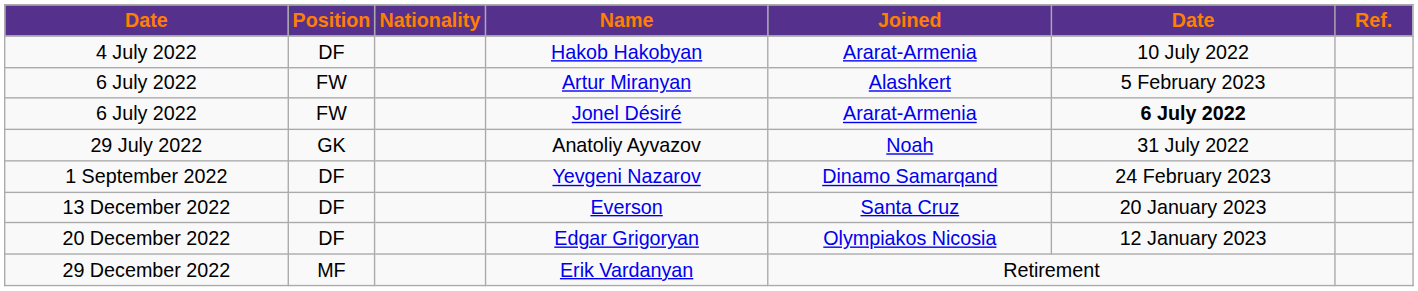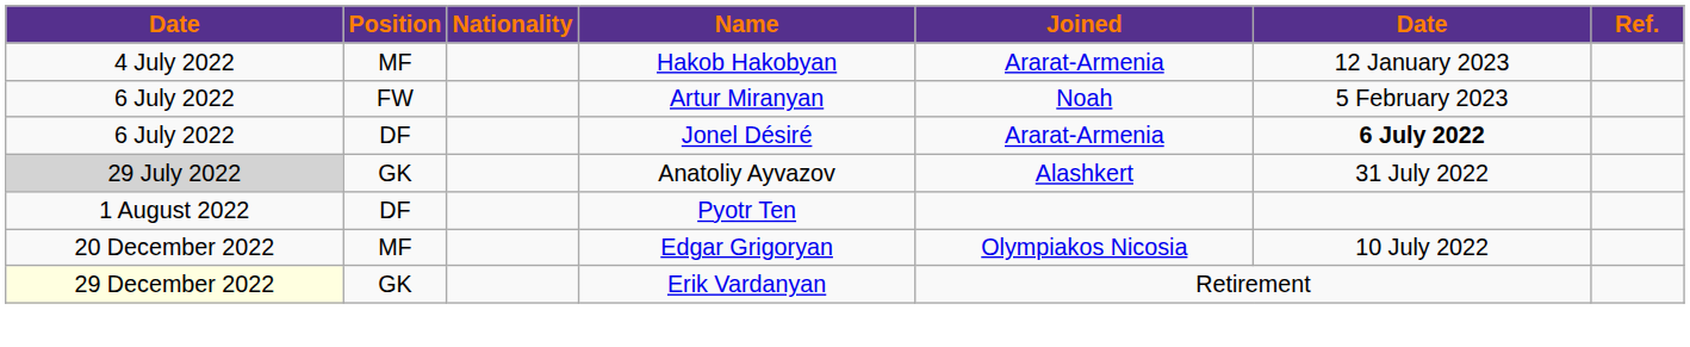Hakob Hakobyan | Position: DF -> MF
Hakob Hakobyan | column 6: 10 July 2022 -> 12 January 2023
Artur Miranyan | Joined: Alashkert -> Noah
Jonel Désiré | Position: FW -> DF
Anatoliy Ayvazov | column 1: no background -> lightgrey background
Anatoliy Ayvazov | Joined: Noah -> Alashkert
+ row: 1 August 2022 | DF | Pyotr Ten
- row: 1 September 2022 | DF | Yevgeni Nazarov | Dinamo Samarqand | 24 February 2023
- row: 13 December 2022 | DF | Everson | Santa Cruz | 20 January 2023
Edgar Grigoryan | Position: DF -> MF
Edgar Grigoryan | column 6: 12 January 2023 -> 10 July 2022
Erik Vardanyan | column 1: no background -> lightyellow background
Erik Vardanyan | Position: MF -> GK
